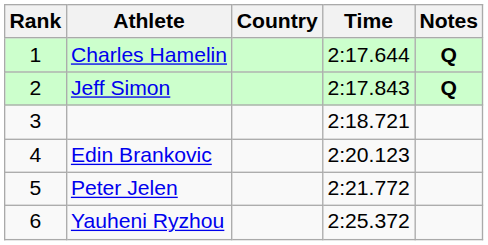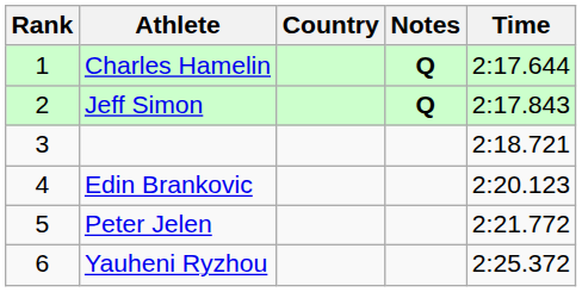columns swapped: Time <-> Notes
